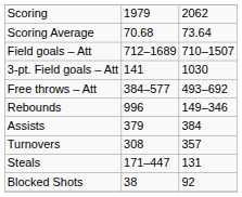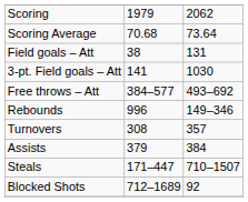Field goals – Att | column 2: 712–1689 -> 38
Field goals – Att | column 3: 710–1507 -> 131
rows swapped: Assists <-> Turnovers
Steals | column 3: 131 -> 710–1507
Blocked Shots | column 2: 38 -> 712–1689
